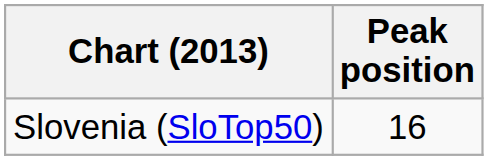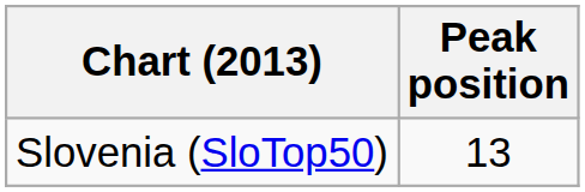Slovenia (SloTop50) | Peak position: 16 -> 13
